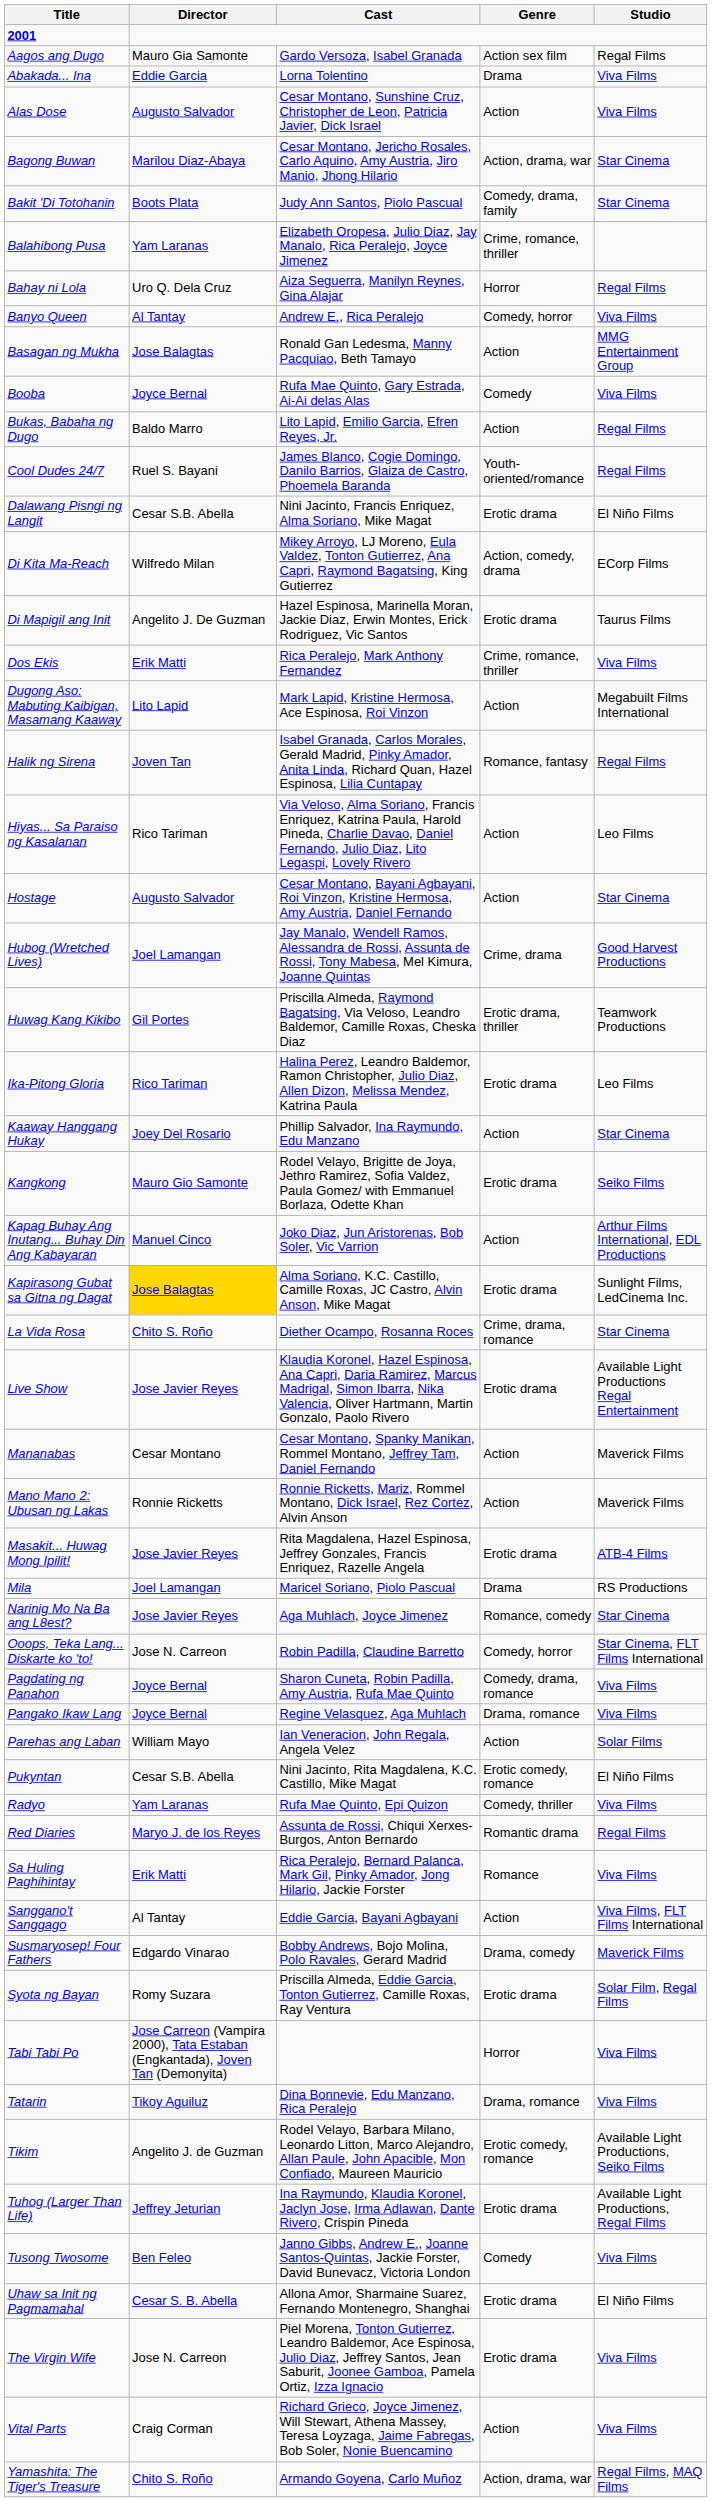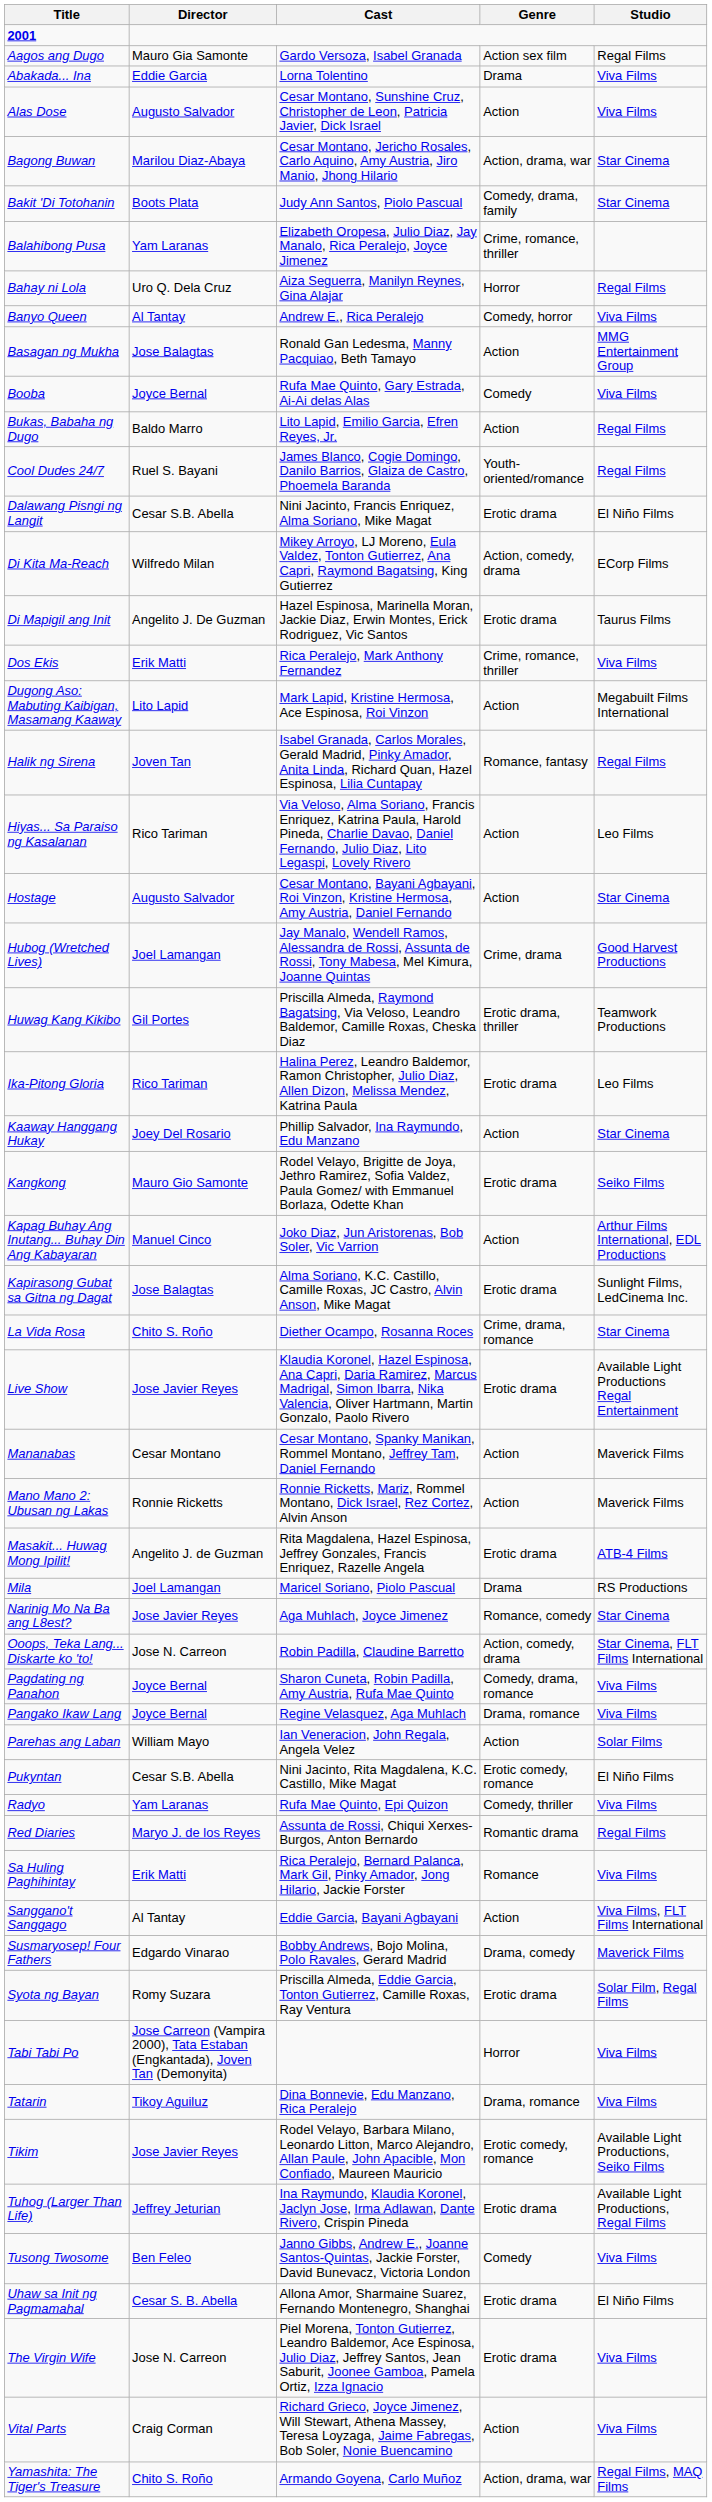Kapirasong Gubat sa Gitna ng Dagat | Director: gold background -> no background
Masakit... Huwag Mong Ipilit! | Director: Jose Javier Reyes -> Angelito J. de Guzman
Ooops, Teka Lang... Diskarte ko 'to! | Genre: Comedy, horror -> Action, comedy, drama
Tikim | Director: Angelito J. de Guzman -> Jose Javier Reyes
